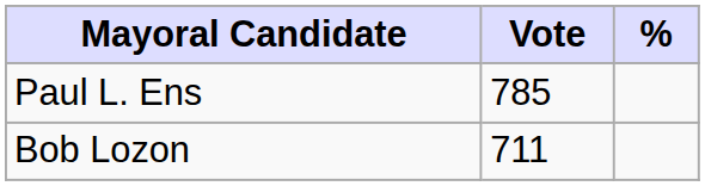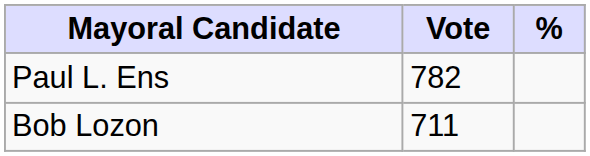Paul L. Ens | Vote: 785 -> 782
